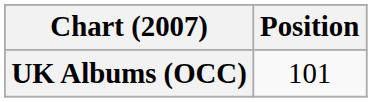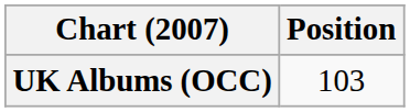UK Albums (OCC) | Position: 101 -> 103
